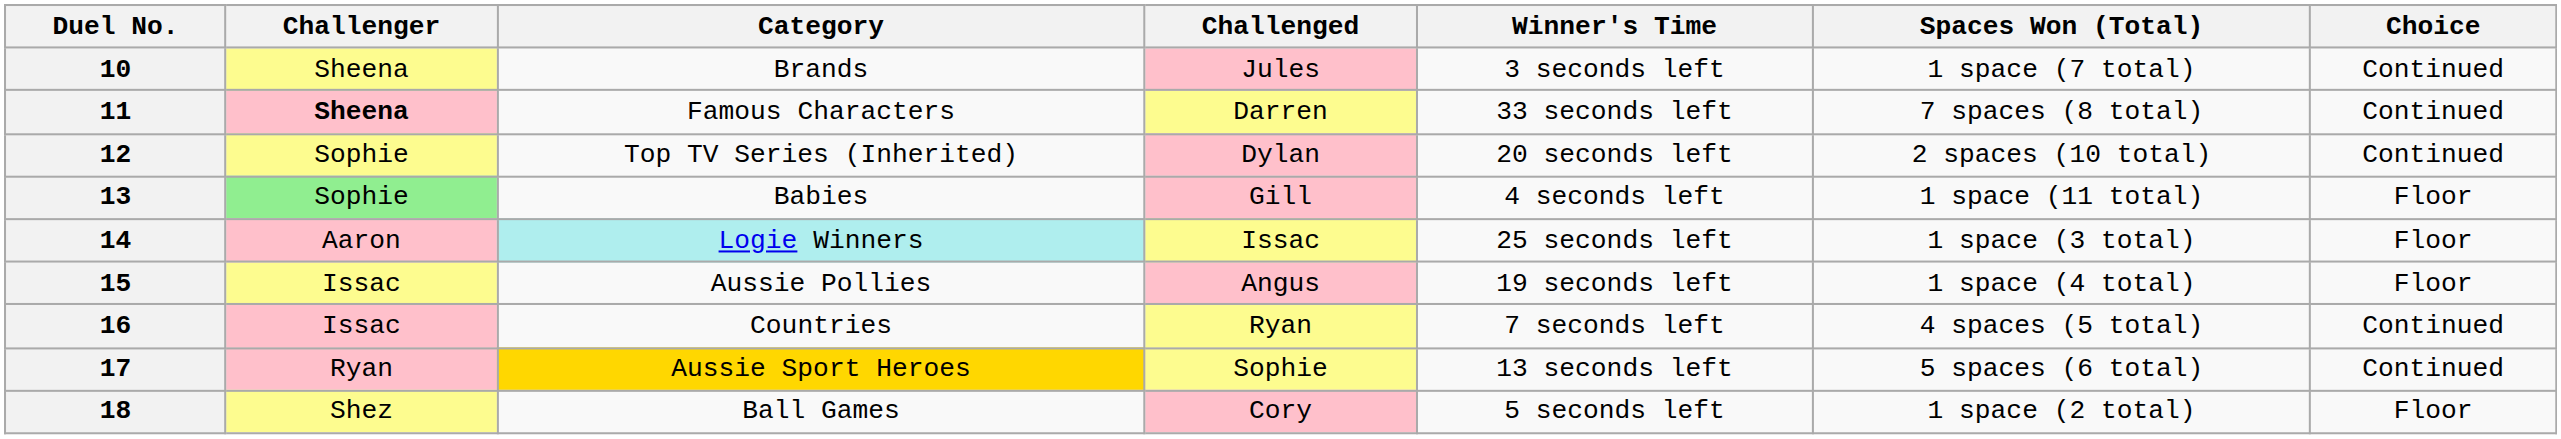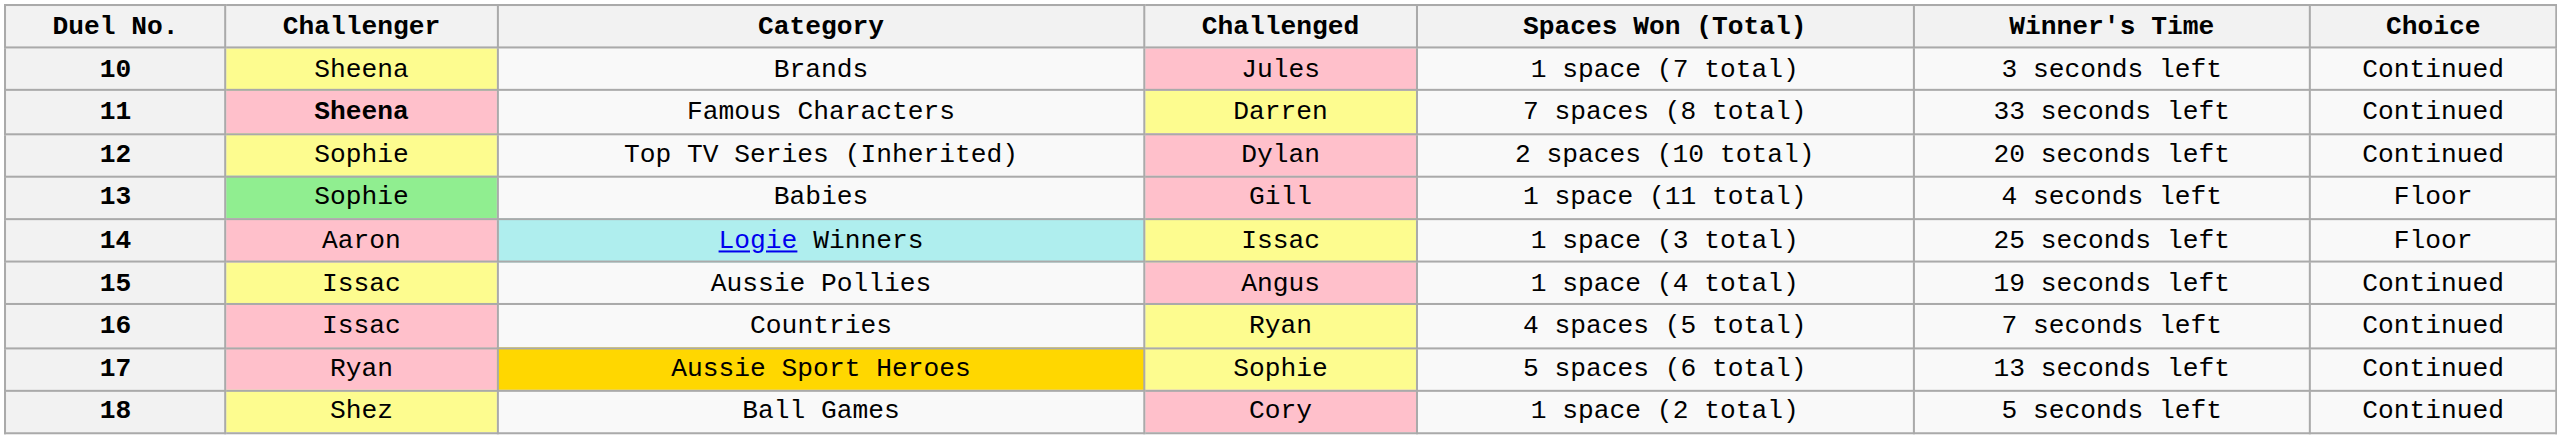columns swapped: Winner's Time <-> Spaces Won (Total)
15 | Choice: Floor -> Continued
18 | Choice: Floor -> Continued
